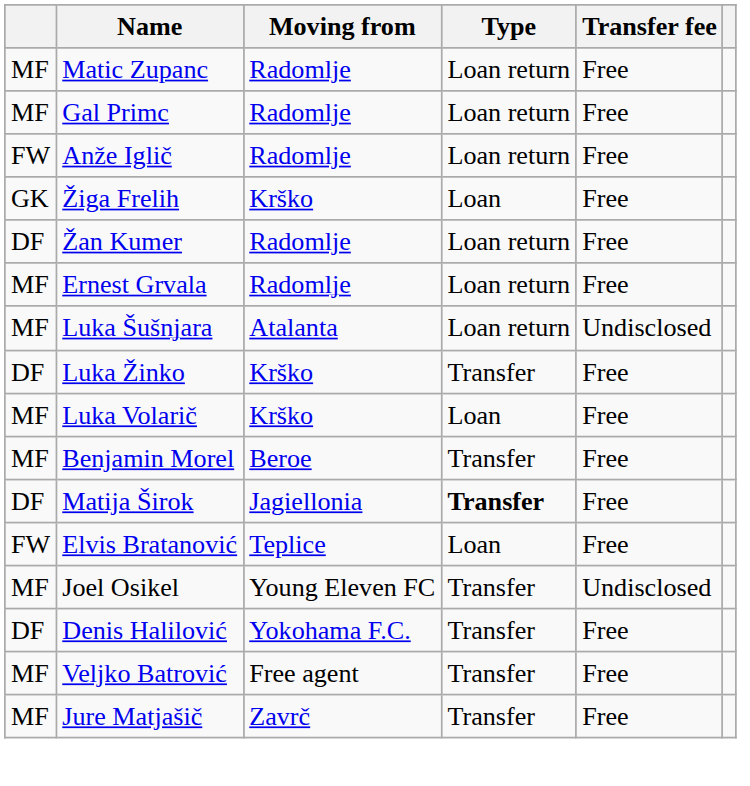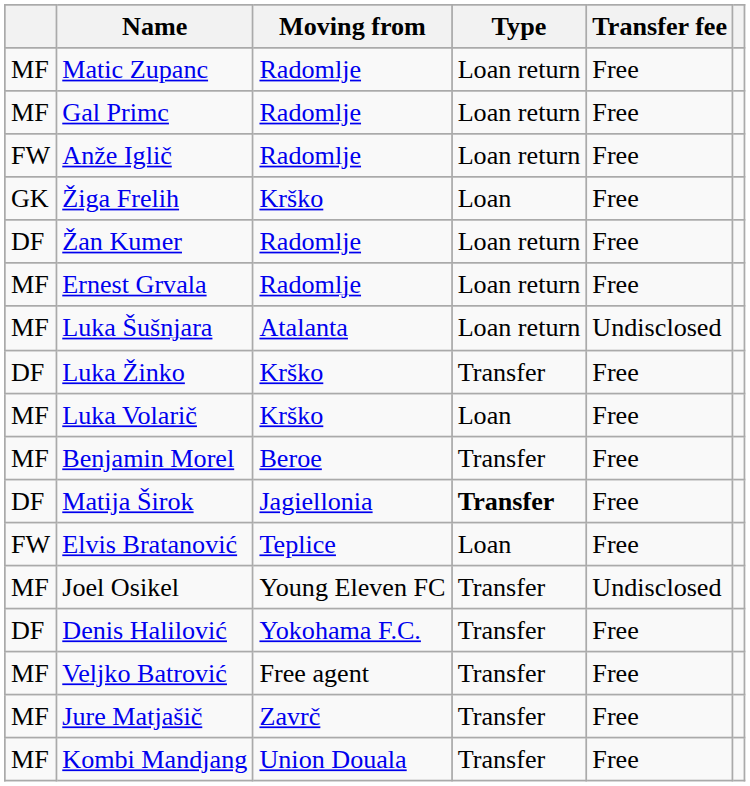+ row: MF | Kombi Mandjang | Union Douala | Transfer | Free
